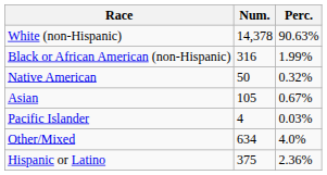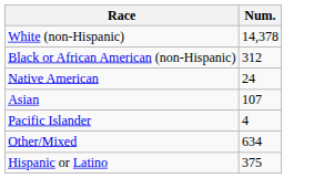- column: Perc. | 90.63% | 1.99% | 0.32% | 0.67% | 0.03% | 4.0% | 2.36%
Black or African American (non-Hispanic) | Num.: 316 -> 312
Native American | Num.: 50 -> 24
Asian | Num.: 105 -> 107
